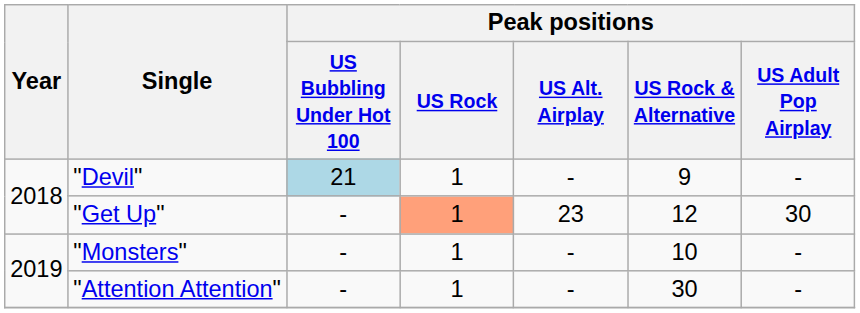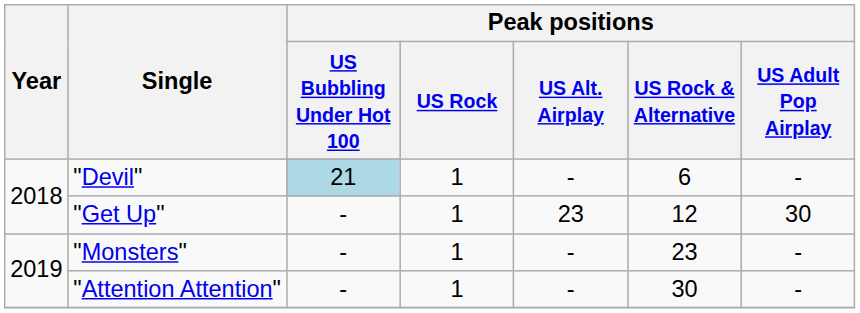"Devil" | Peak positions / US Rock & Alternative: 9 -> 6
"Get Up" | Peak positions / US Rock: lightsalmon background -> no background
"Monsters" | Peak positions / US Rock & Alternative: 10 -> 23
